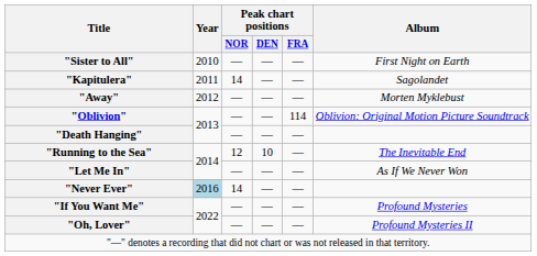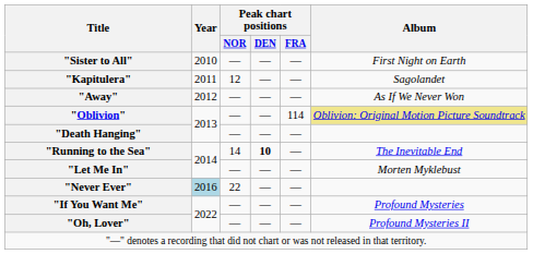"Kapitulera" | Peak chart positions / NOR: 14 -> 12
"Away" | Album: Morten Myklebust -> As If We Never Won
"Oblivion" | Album: no background -> khaki background
"Running to the Sea" | Peak chart positions / NOR: 12 -> 14
"Running to the Sea" | Peak chart positions / DEN: normal -> bold
"Let Me In" | Album: As If We Never Won -> Morten Myklebust
"Never Ever" | Peak chart positions / NOR: 14 -> 22
